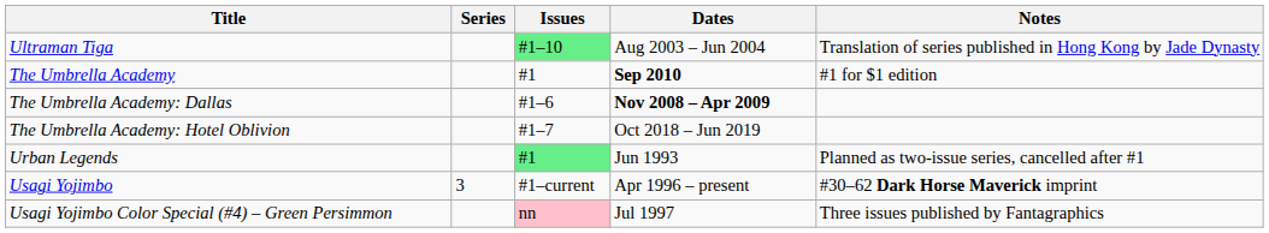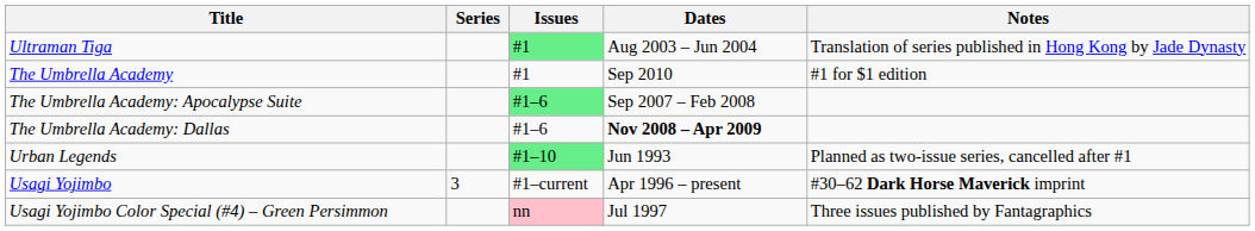Ultraman Tiga | Issues: #1–10 -> #1
The Umbrella Academy | Dates: bold -> normal
+ row: The Umbrella Academy: Apocalypse Suite | #1–6 | Sep 2007 – Feb 2008
- row: The Umbrella Academy: Hotel Oblivion | #1–7 | Oct 2018 – Jun 2019
Urban Legends | Issues: #1 -> #1–10
